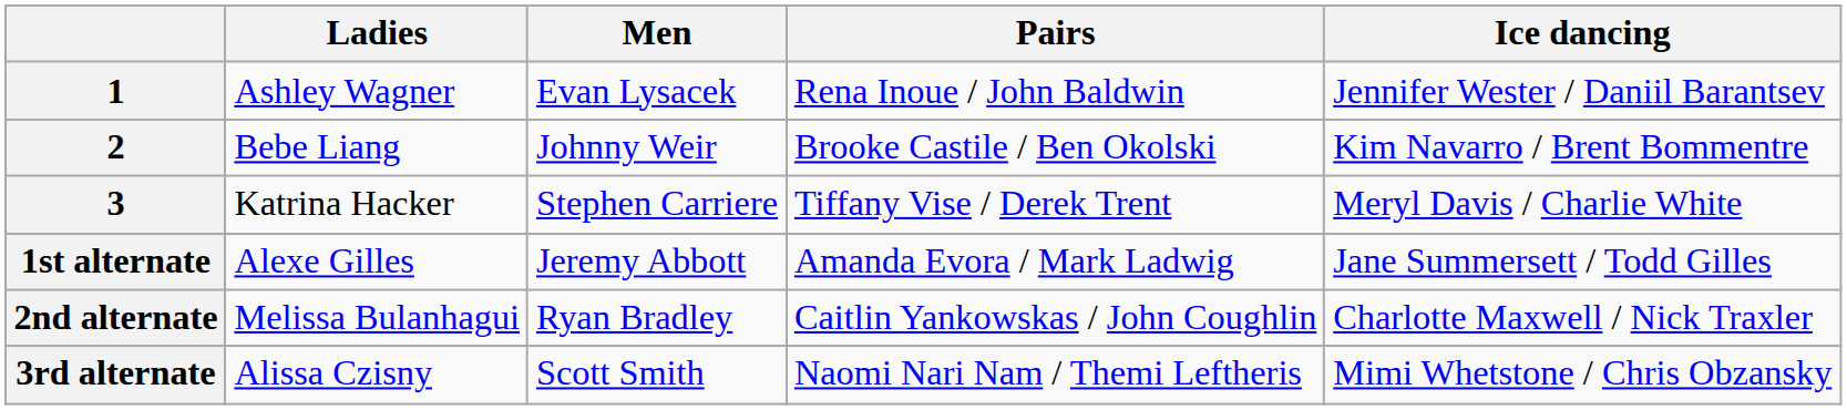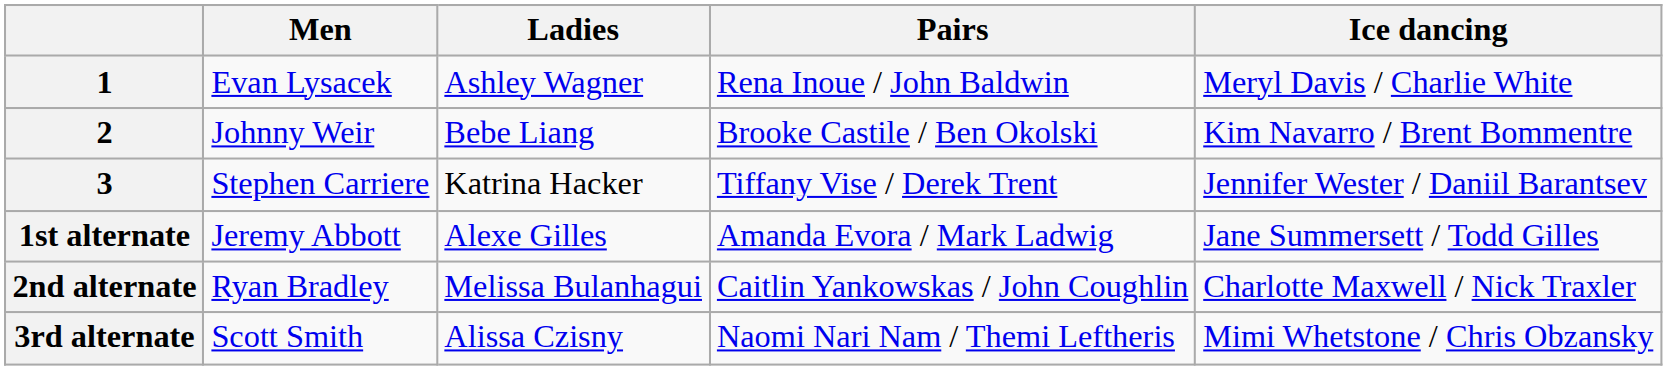columns swapped: Men <-> Ladies
1 | Ice dancing: Jennifer Wester / Daniil Barantsev -> Meryl Davis / Charlie White
3 | Ice dancing: Meryl Davis / Charlie White -> Jennifer Wester / Daniil Barantsev
